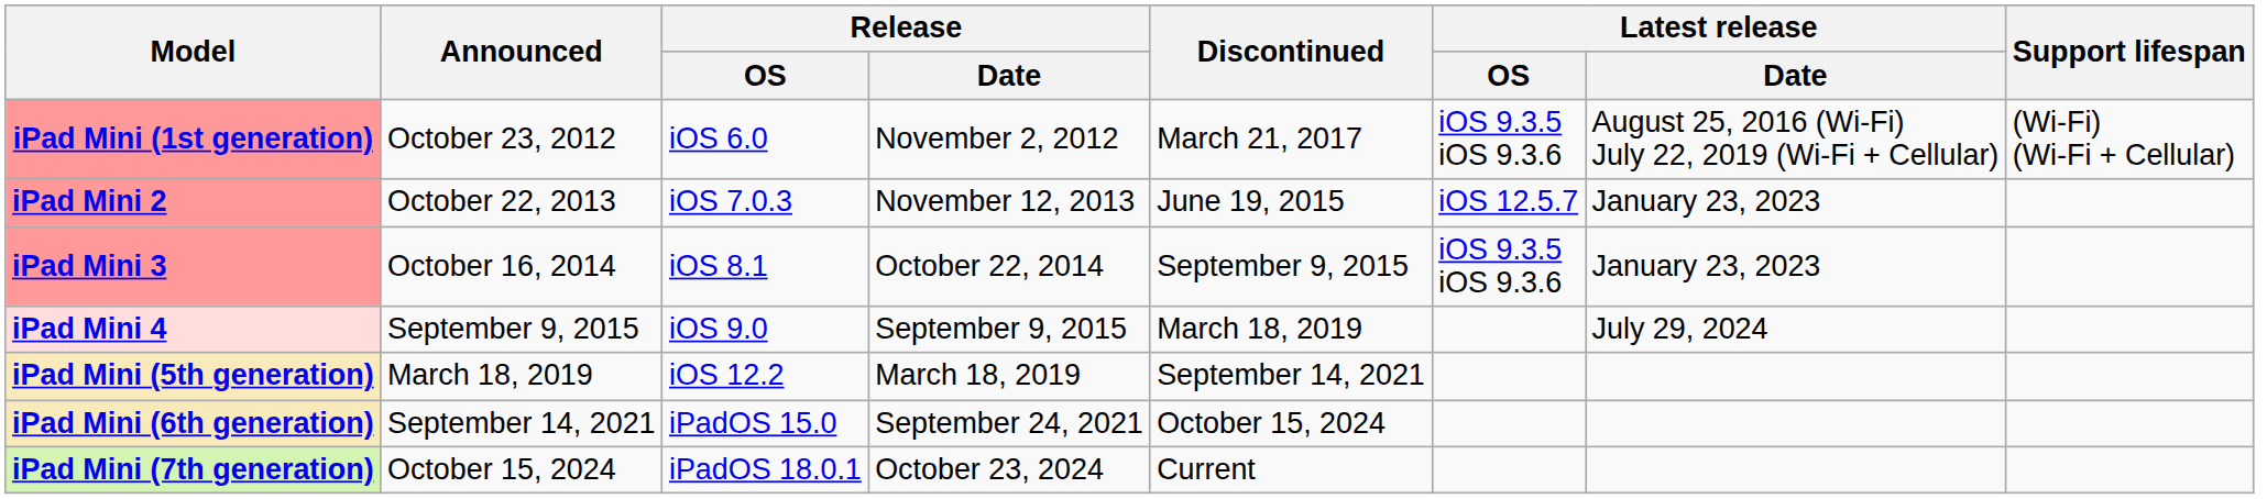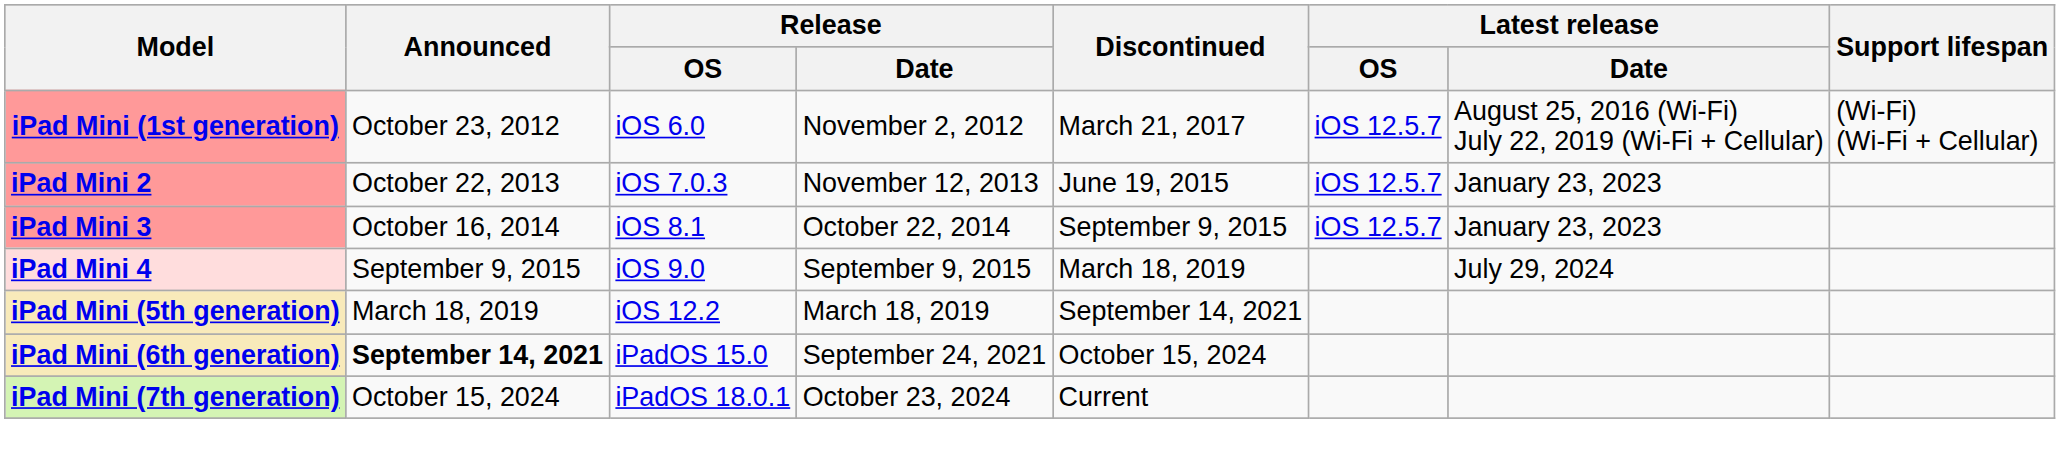iPad Mini (1st generation) | Latest release / OS: iOS 9.3.5 iOS 9.3.6 -> iOS 12.5.7
iPad Mini 3 | Latest release / OS: iOS 9.3.5 iOS 9.3.6 -> iOS 12.5.7
iPad Mini (6th generation) | Announced: normal -> bold
